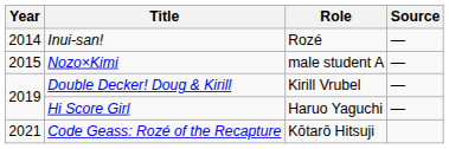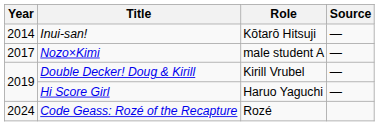Inui-san! | Role: Rozé -> Kōtarō Hitsuji
Nozo×Kimi | Year: 2015 -> 2017
Code Geass: Rozé of the Recapture | Year: 2021 -> 2024
Code Geass: Rozé of the Recapture | Role: Kōtarō Hitsuji -> Rozé
